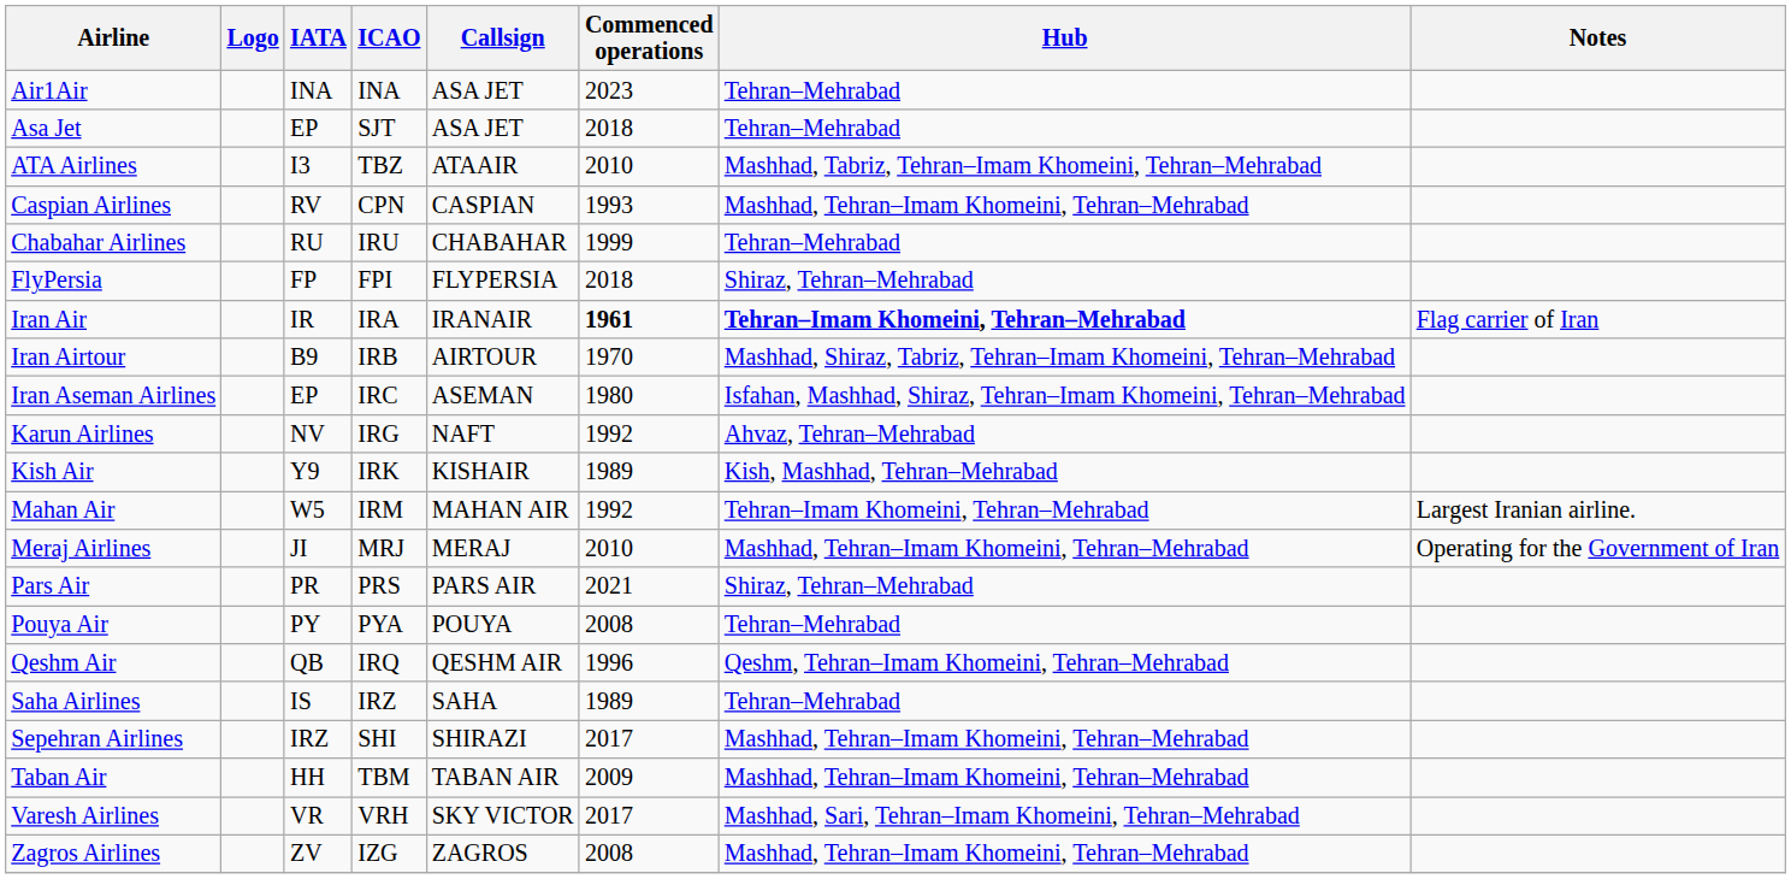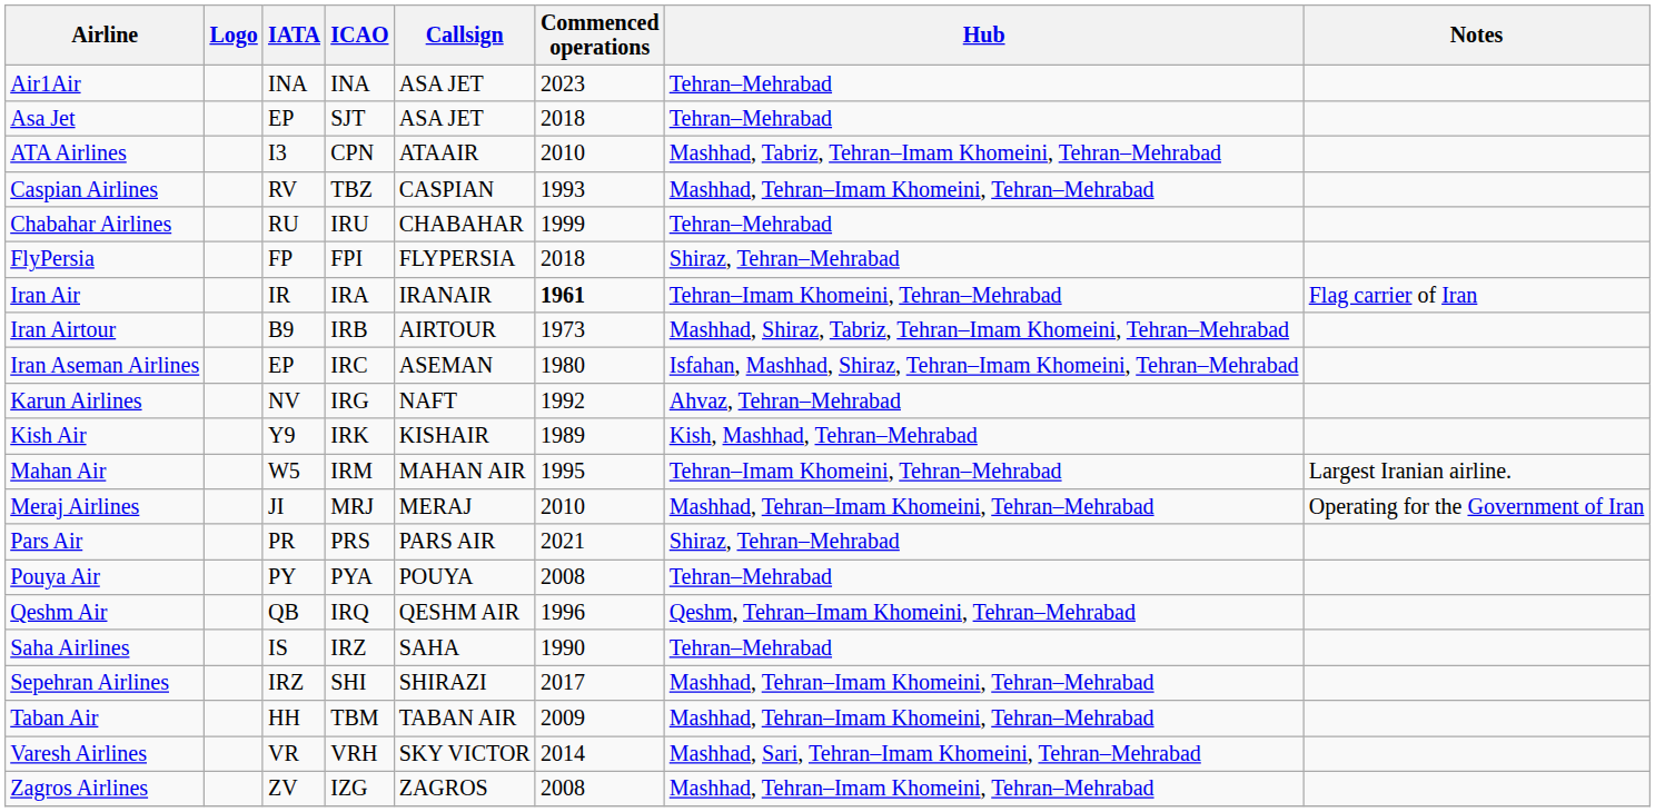ATA Airlines | ICAO: TBZ -> CPN
Caspian Airlines | ICAO: CPN -> TBZ
Iran Air | Hub: bold -> normal
Iran Airtour | Commenced operations: 1970 -> 1973
Mahan Air | Commenced operations: 1992 -> 1995
Saha Airlines | Commenced operations: 1989 -> 1990
Varesh Airlines | Commenced operations: 2017 -> 2014
